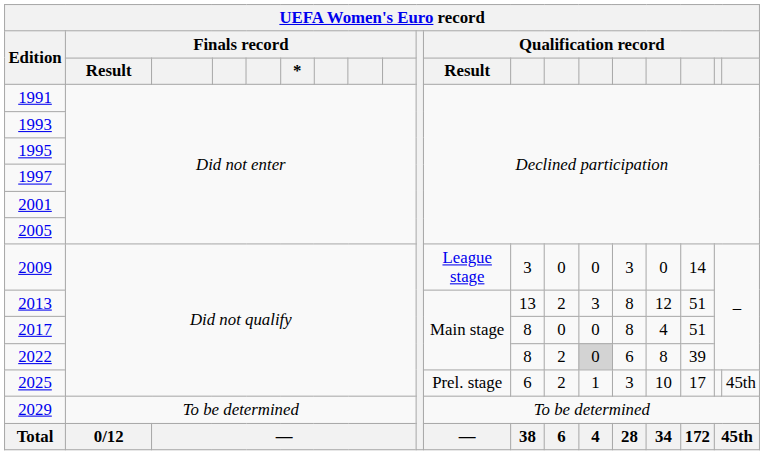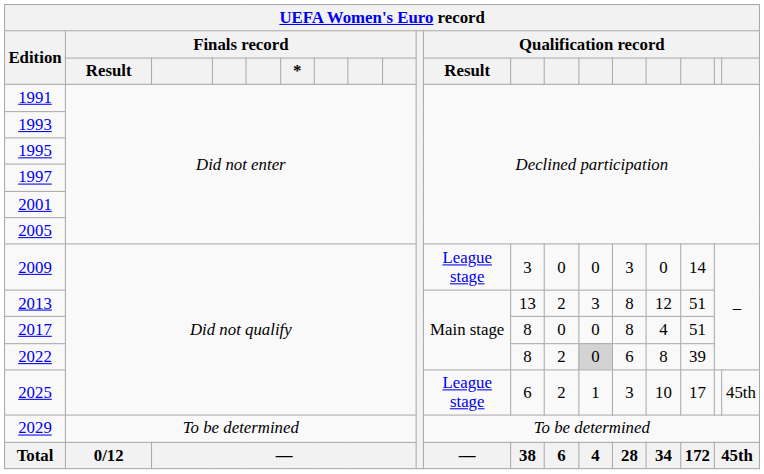2025 | Qualification record / Result: Prel. stage -> League stage
